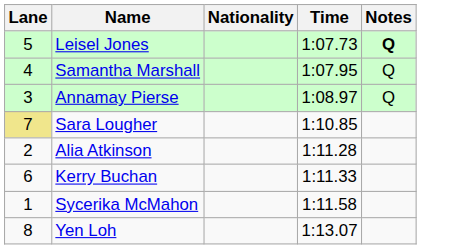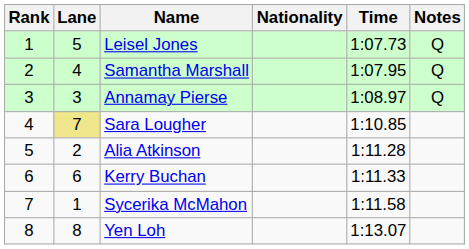+ column: Rank | 1 | 2 | 3 | 4 | 5 | 6 | 7 | 8
Leisel Jones | Notes: bold -> normal
